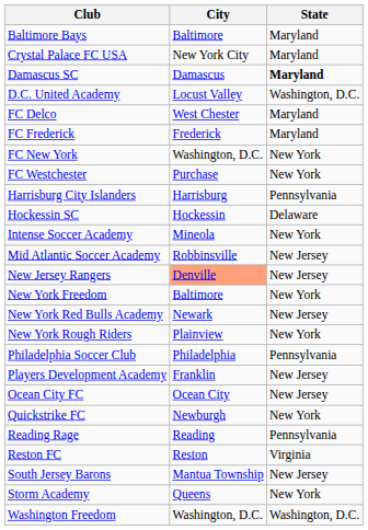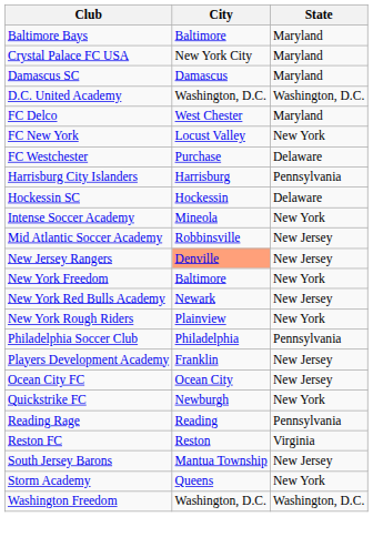Damascus SC | State: bold -> normal
D.C. United Academy | City: Locust Valley -> Washington, D.C.
- row: FC Frederick | Frederick | Maryland
FC New York | City: Washington, D.C. -> Locust Valley
FC Westchester | State: New York -> Delaware
